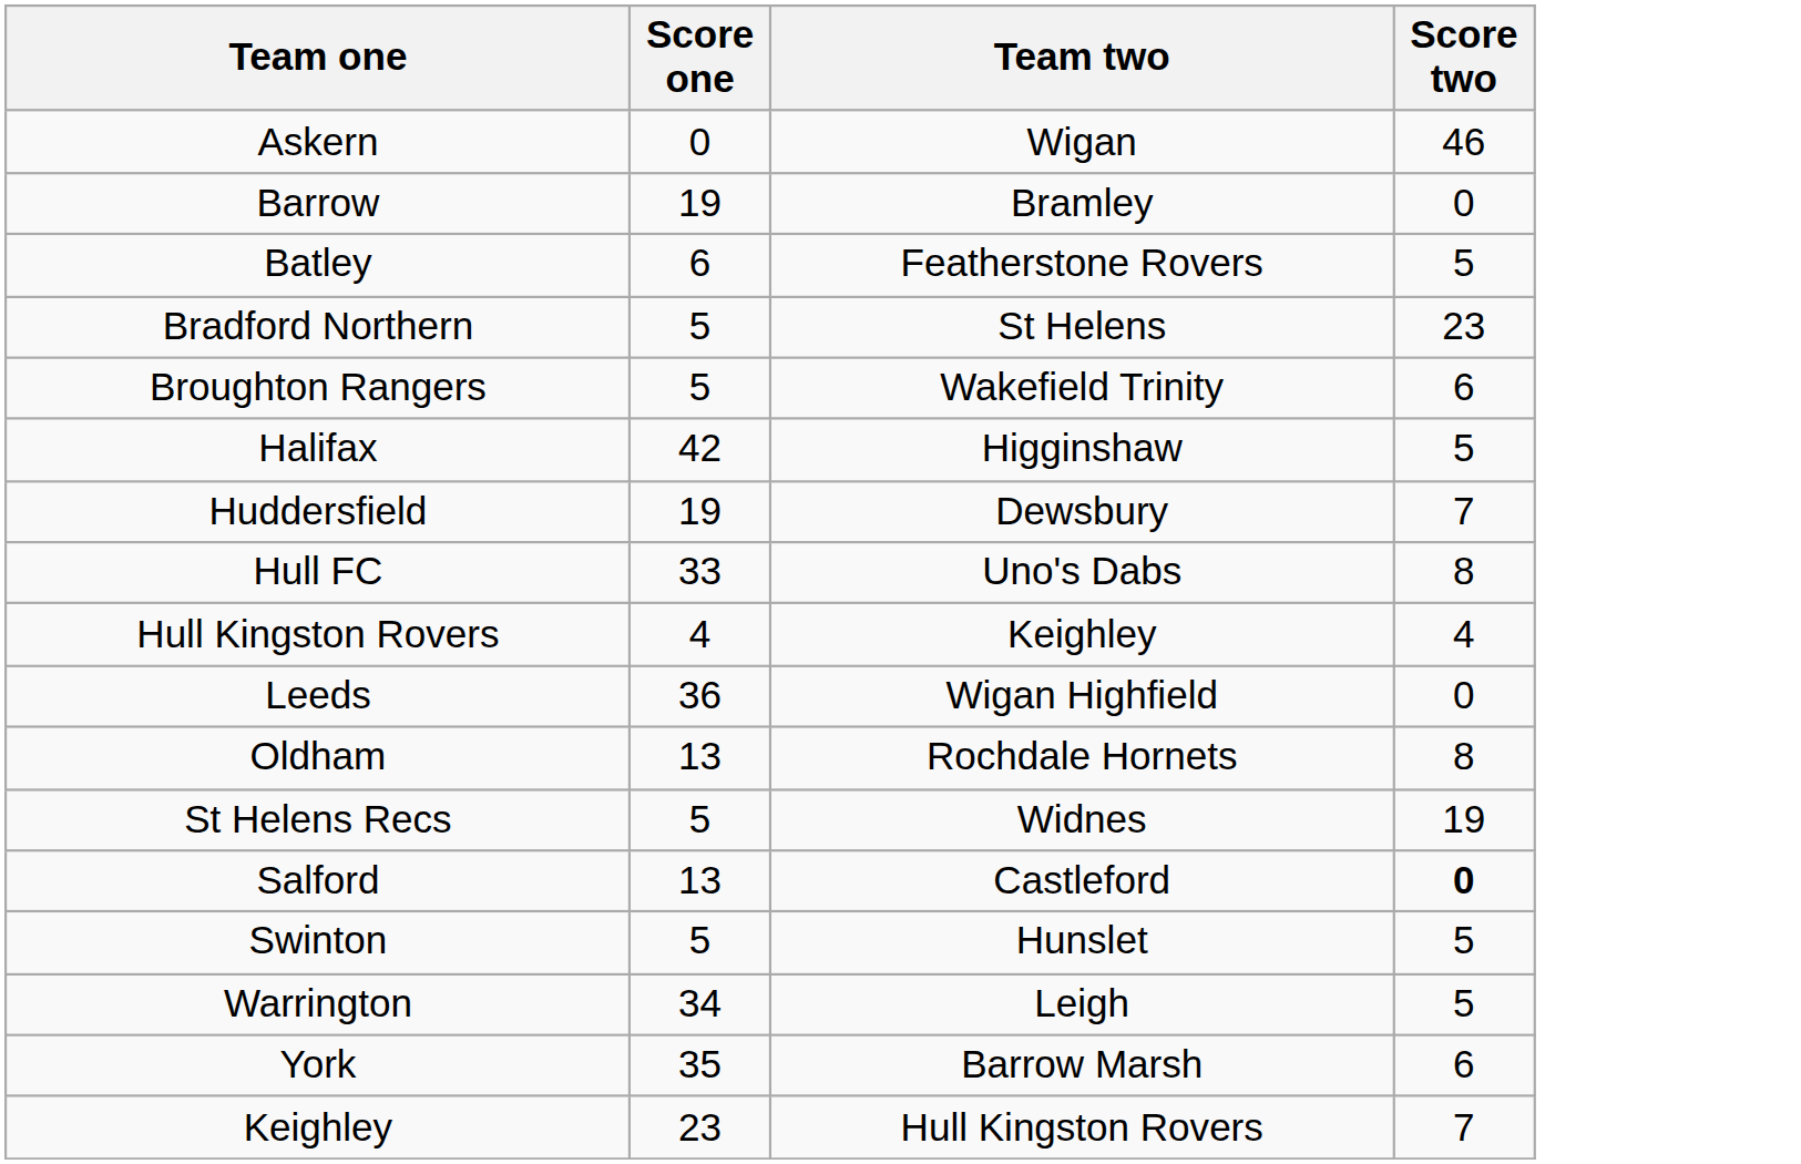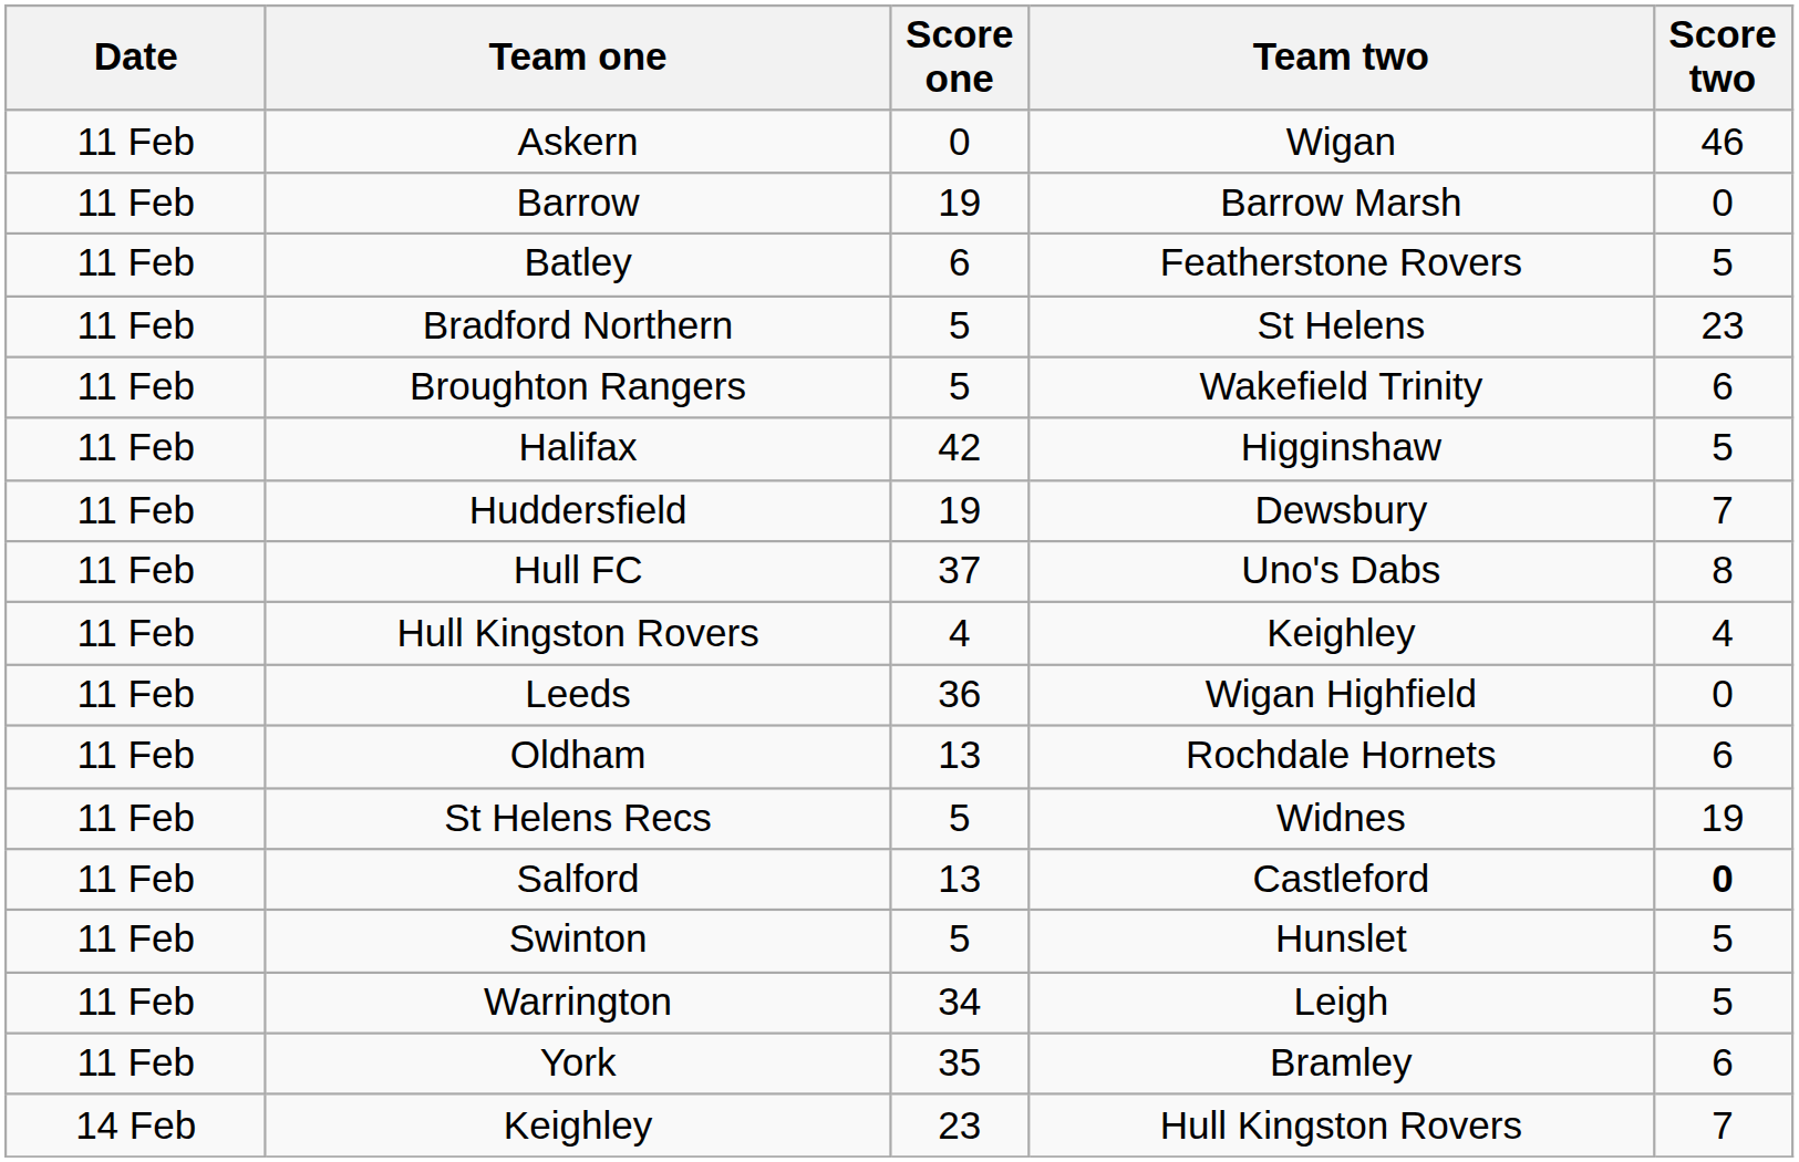+ column: Date | 11 Feb | 11 Feb | 11 Feb | 11 Feb | 11 Feb | 11 Feb | 11 Feb | 11 Feb | 11 Feb | 11 Feb | 11 Feb | 11 Feb | 11 Feb | 11 Feb | 11 Feb | 11 Feb | 14 Feb
Barrow | Team two: Bramley -> Barrow Marsh
Hull FC | Score one: 33 -> 37
Oldham | Score two: 8 -> 6
York | Team two: Barrow Marsh -> Bramley
